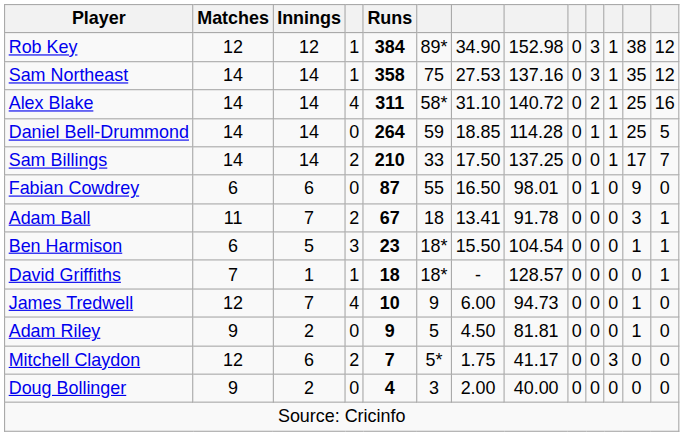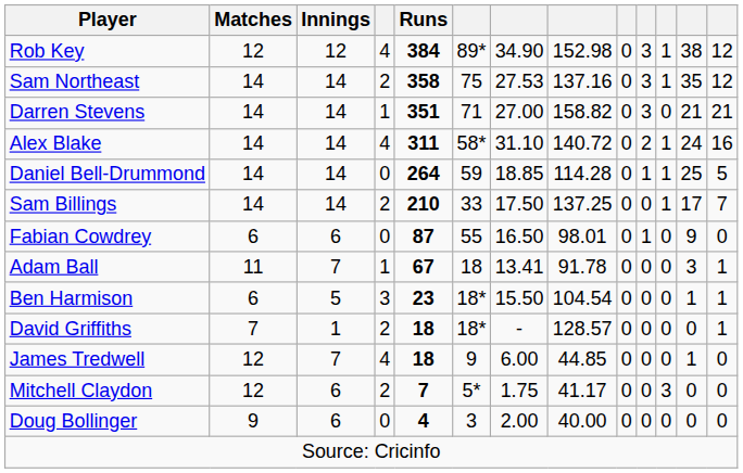Rob Key | column 4: 1 -> 4
Sam Northeast | column 4: 1 -> 2
+ row: Darren Stevens | 14 | 14 | 1 | 351 | 71 | 27.00 | 158.82 | 0 | 3 | 0 | 21 | 21
Alex Blake | column 12: 25 -> 24
Adam Ball | column 4: 2 -> 1
David Griffiths | column 4: 1 -> 2
James Tredwell | Runs: 10 -> 18
James Tredwell | column 8: 94.73 -> 44.85
- row: Adam Riley | 9 | 2 | 0 | 9 | 5 | 4.50 | 81.81 | 0 | 0 | 0 | 1 | 0
Doug Bollinger | Innings: 2 -> 6
